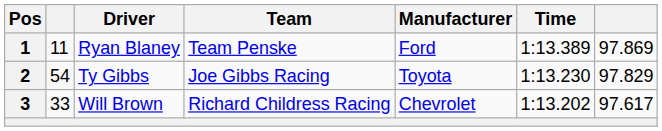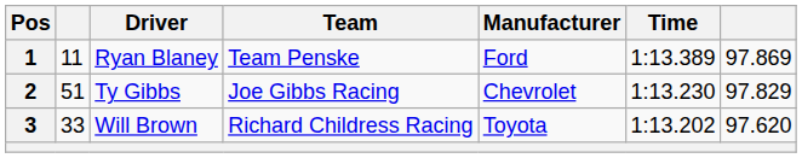2 | column 2: 54 -> 51
2 | Manufacturer: Toyota -> Chevrolet
3 | Manufacturer: Chevrolet -> Toyota
3 | column 7: 97.617 -> 97.620
